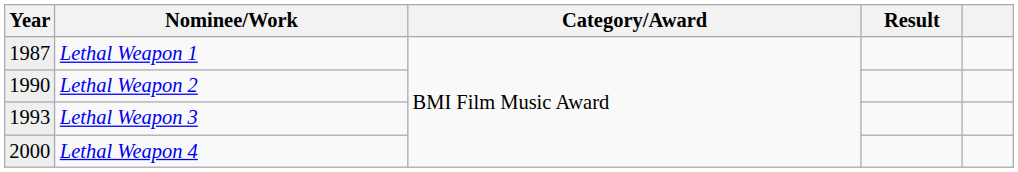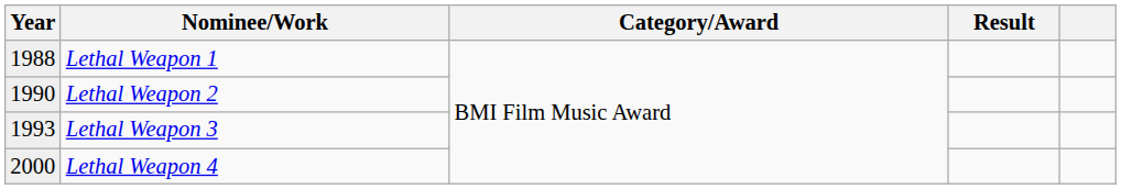Lethal Weapon 1 | Year: 1987 -> 1988
